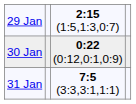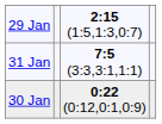rows swapped: 30 Jan <-> 31 Jan
